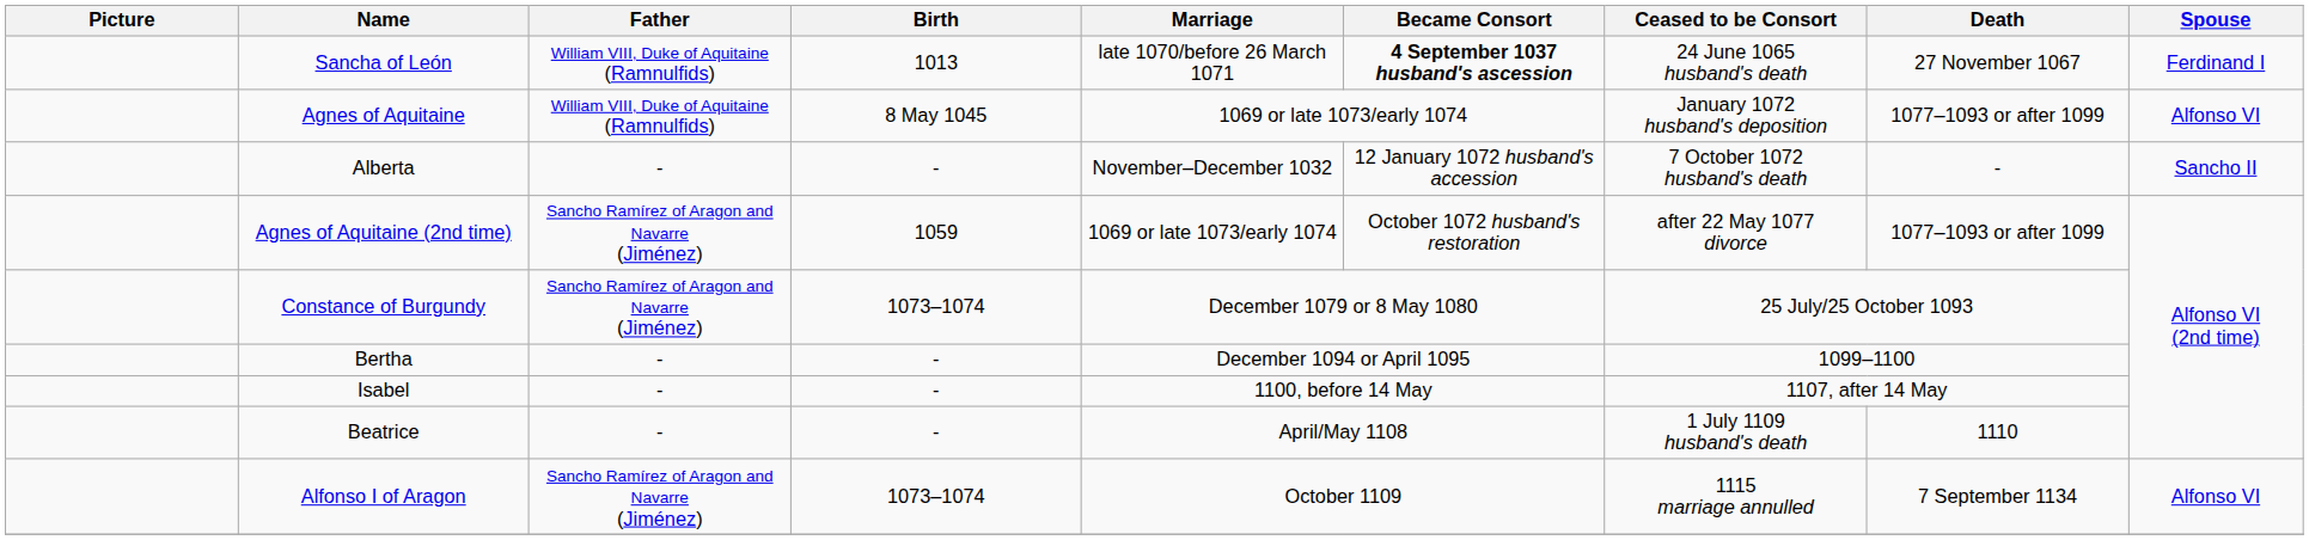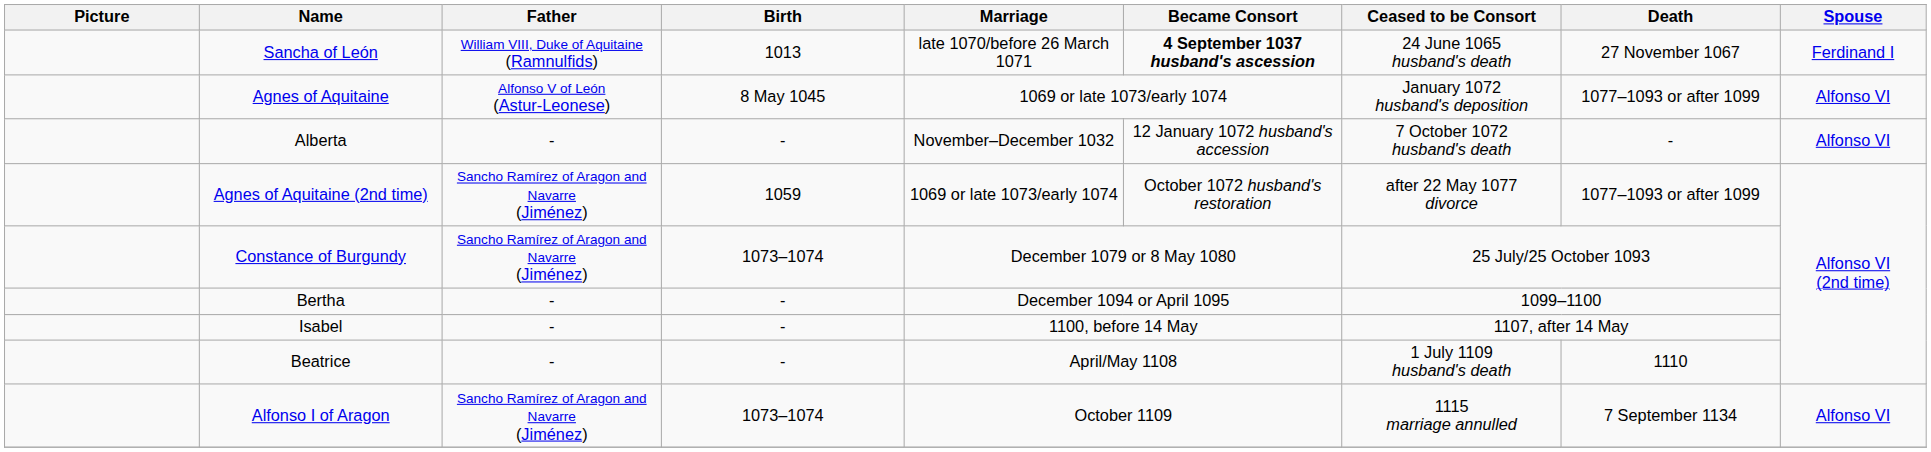Agnes of Aquitaine | Father: William VIII, Duke of Aquitaine (Ramnulfids) -> Alfonso V of León (Astur-Leonese)
Alberta | Spouse: Sancho II -> Alfonso VI
